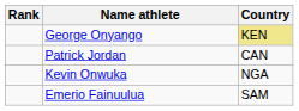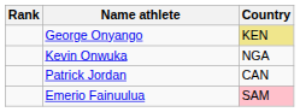rows swapped: Patrick Jordan <-> Kevin Onwuka
Emerio Fainuulua | Country: no background -> pink background
